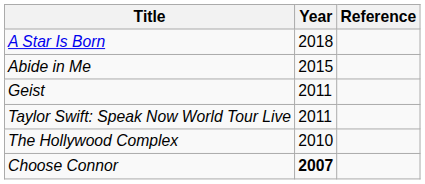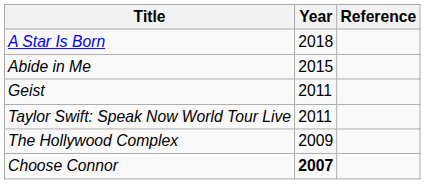The Hollywood Complex | Year: 2010 -> 2009
